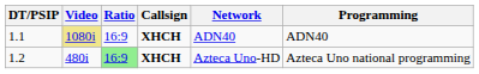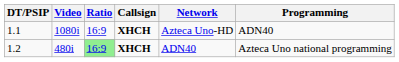1.1 | Video: khaki background -> no background
1.1 | Network: ADN40 -> Azteca Uno-HD
1.2 | Network: Azteca Uno-HD -> ADN40
